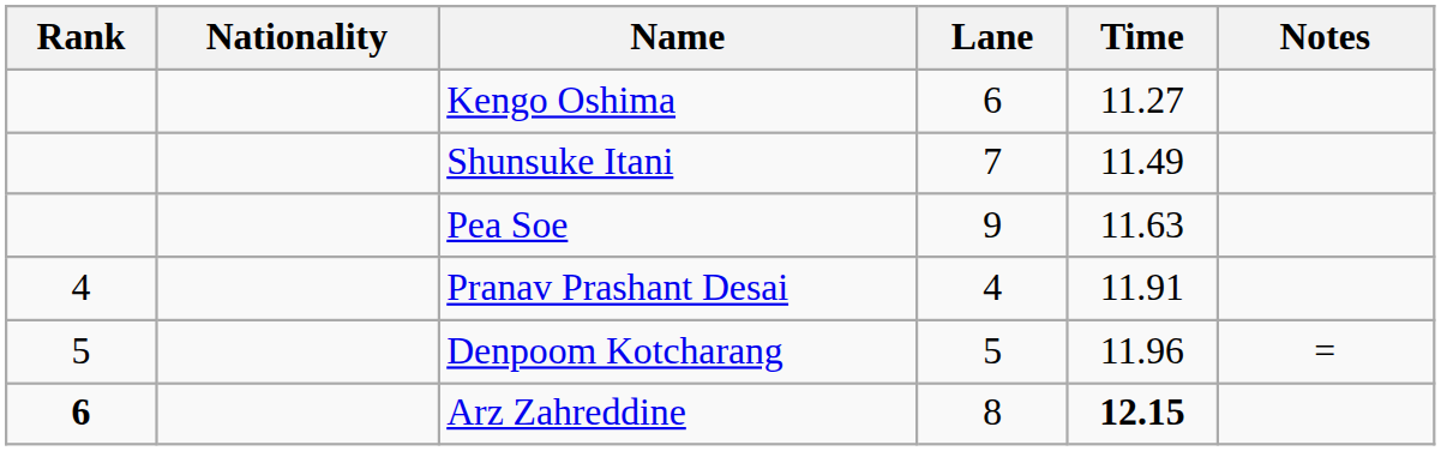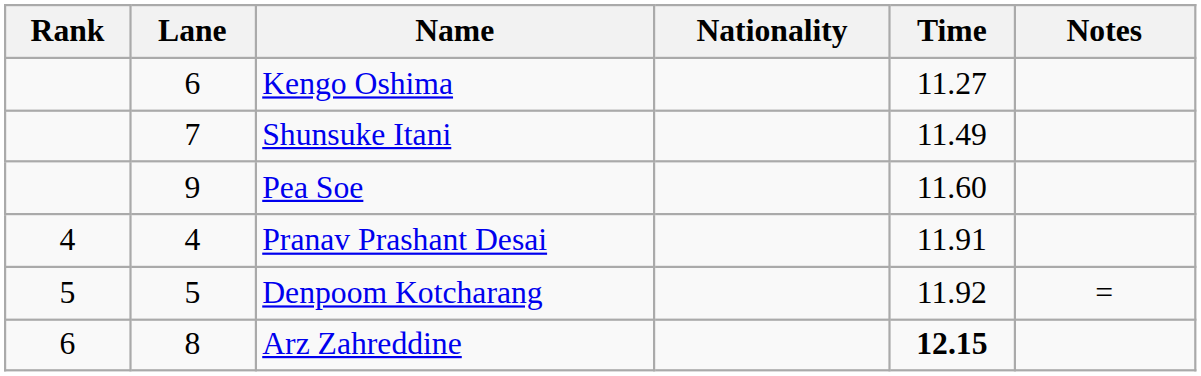columns swapped: Lane <-> Nationality
Pea Soe | Time: 11.63 -> 11.60
Denpoom Kotcharang | Time: 11.96 -> 11.92
Arz Zahreddine | Rank: bold -> normal
